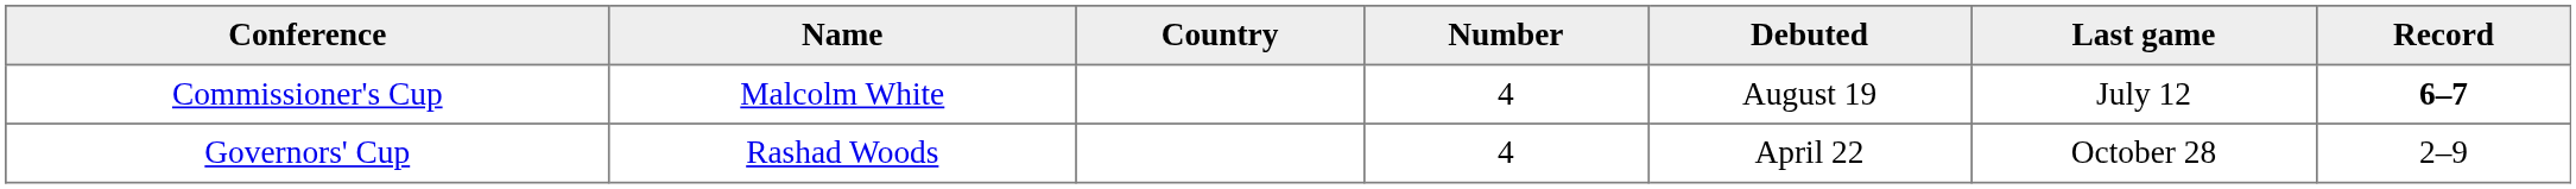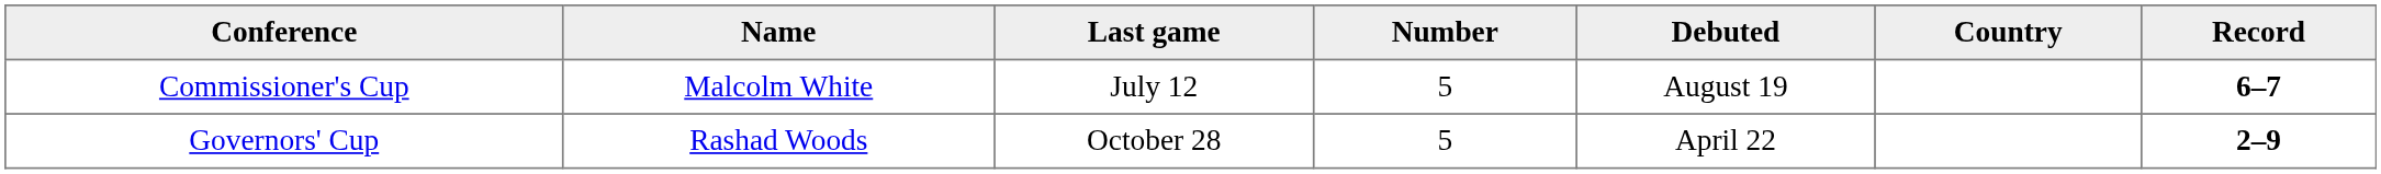columns swapped: Country <-> Last game
Commissioner's Cup | Number: 4 -> 5
Governors' Cup | Number: 4 -> 5
Governors' Cup | Record: normal -> bold
